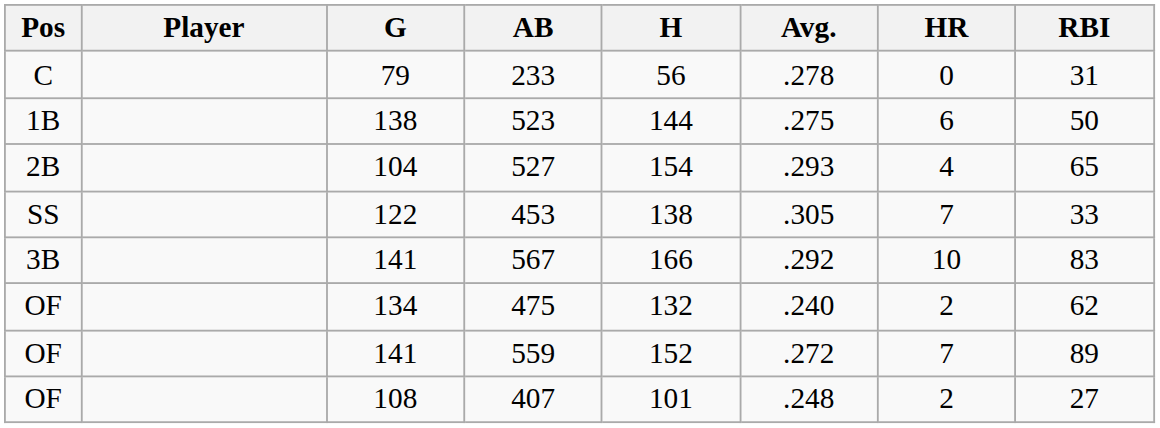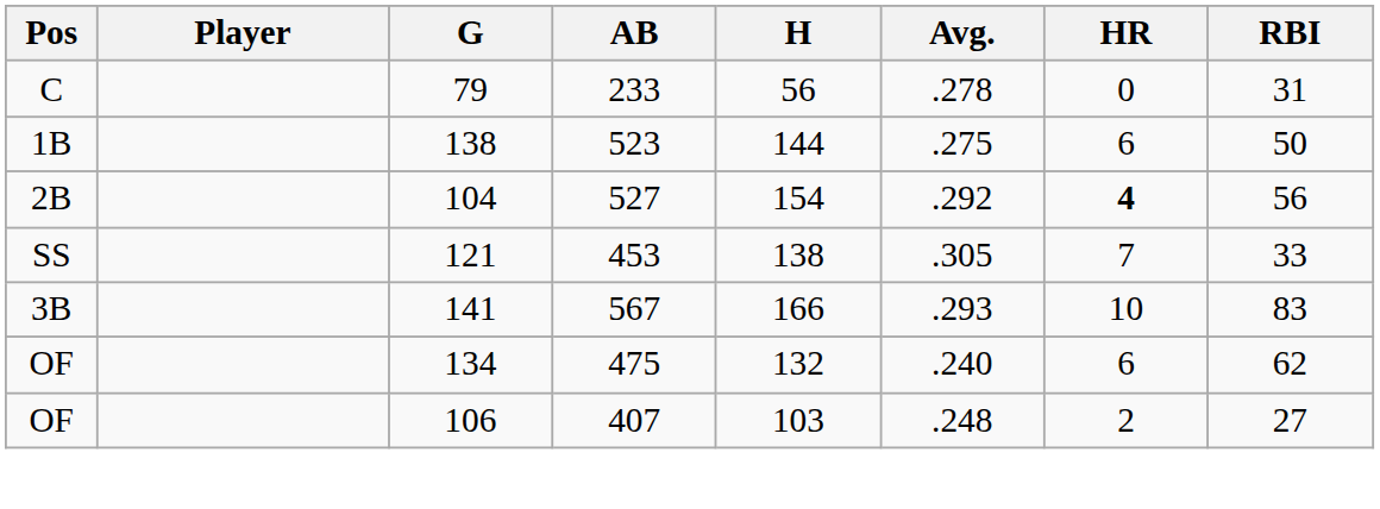527 | Avg.: .293 -> .292
527 | HR: normal -> bold
527 | RBI: 65 -> 56
453 | G: 122 -> 121
567 | Avg.: .292 -> .293
475 | HR: 2 -> 6
- row: OF | 141 | 559 | 152 | .272 | 7 | 89
407 | G: 108 -> 106
407 | H: 101 -> 103
